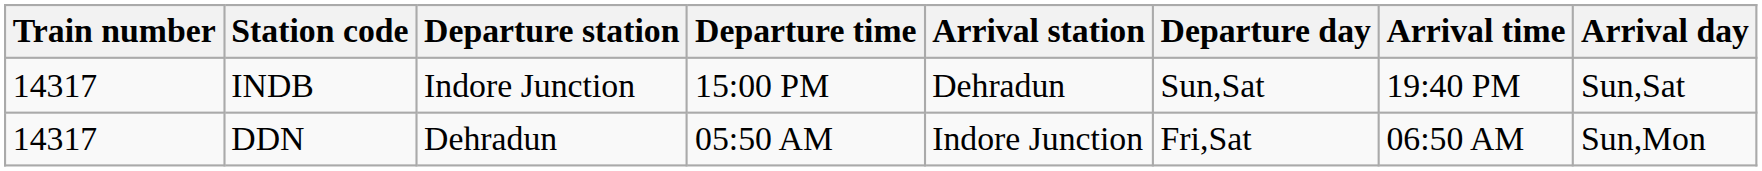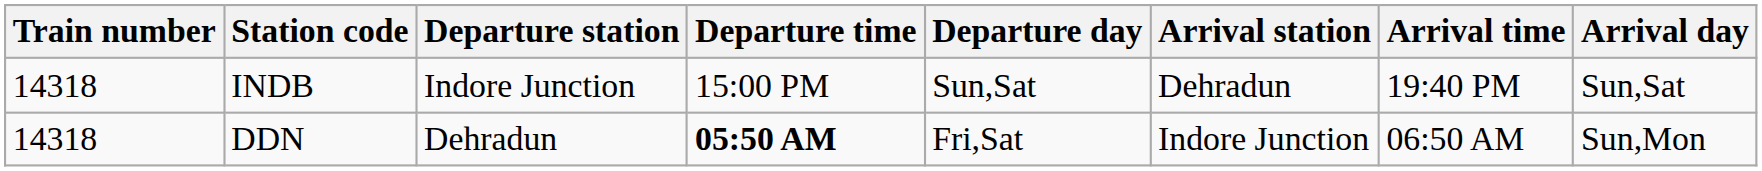columns swapped: Departure day <-> Arrival station
INDB | Train number: 14317 -> 14318
DDN | Train number: 14317 -> 14318
DDN | Departure time: normal -> bold
